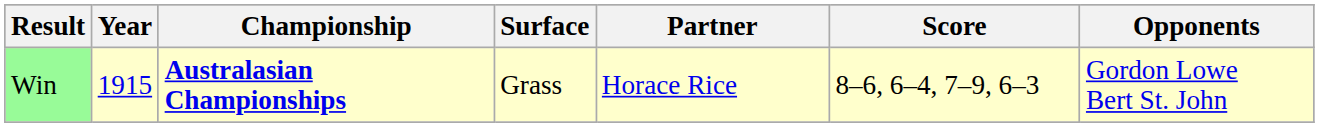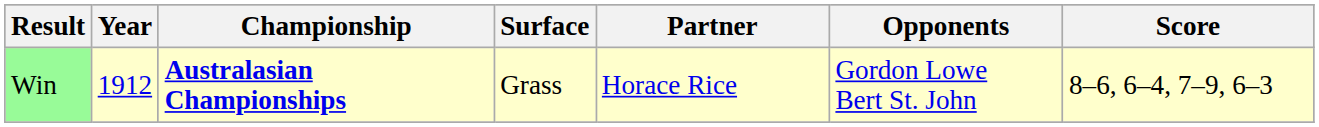columns swapped: Opponents <-> Score
Win | Year: 1915 -> 1912
